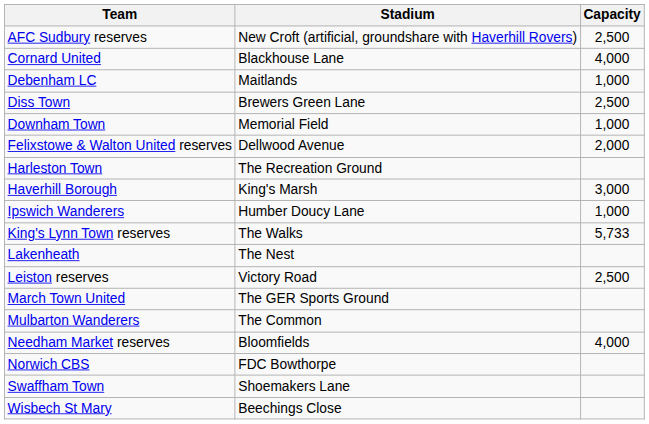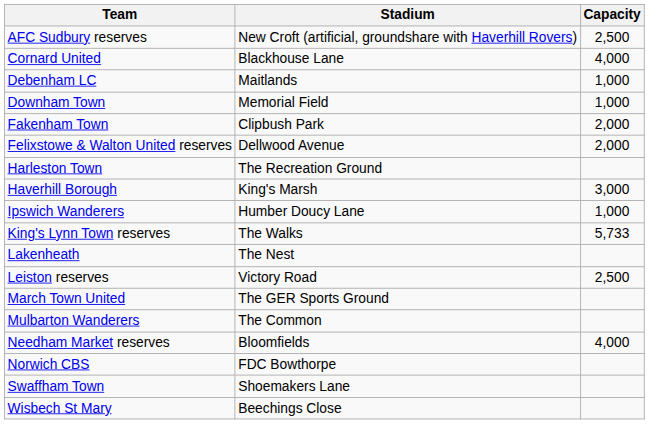- row: Diss Town | Brewers Green Lane | 2,500
+ row: Fakenham Town | Clipbush Park | 2,000
